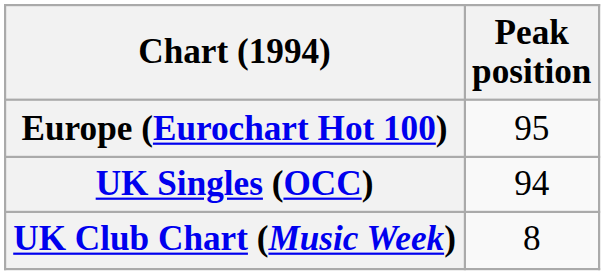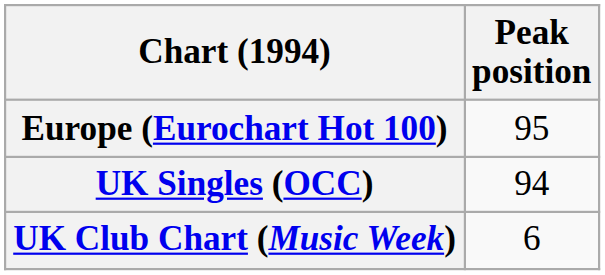UK Club Chart (Music Week) | Peak position: 8 -> 6
